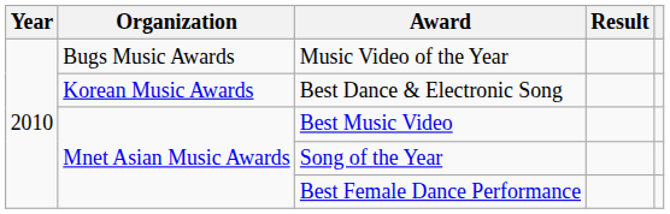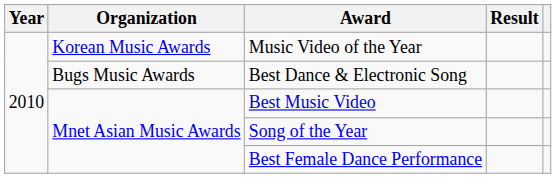Music Video of the Year | Organization: Bugs Music Awards -> Korean Music Awards
Best Dance & Electronic Song | Organization: Korean Music Awards -> Bugs Music Awards
